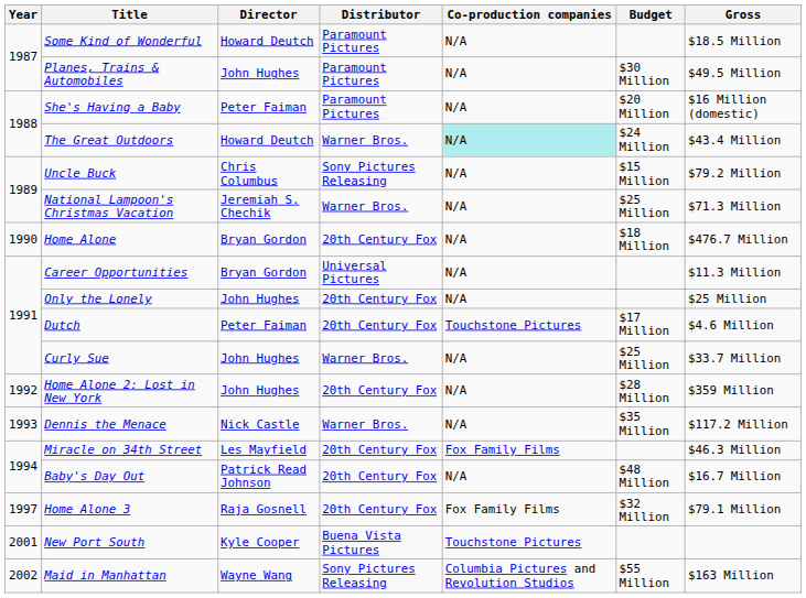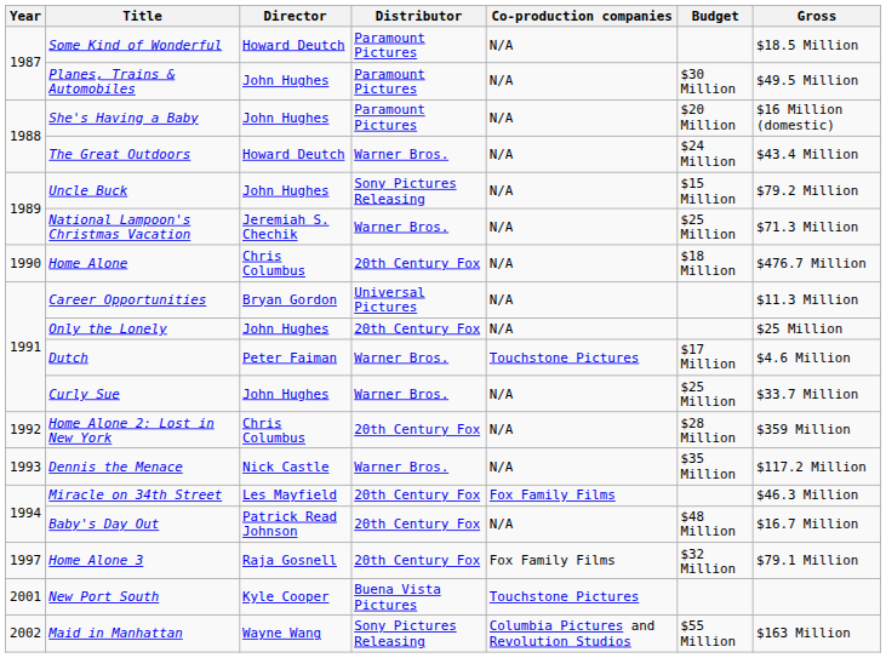She's Having a Baby | Director: Peter Faiman -> John Hughes
The Great Outdoors | Co-production companies: paleturquoise background -> no background
Uncle Buck | Director: Chris Columbus -> John Hughes
Home Alone | Director: Bryan Gordon -> Chris Columbus
Dutch | Distributor: 20th Century Fox -> Warner Bros.
Home Alone 2: Lost in New York | Director: John Hughes -> Chris Columbus
